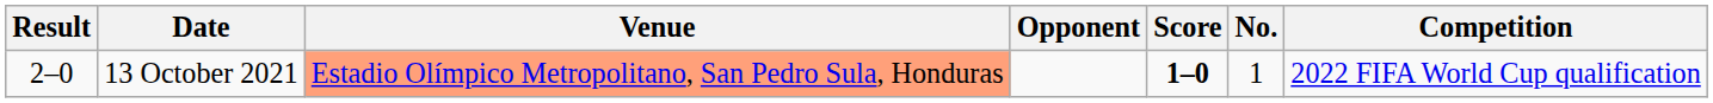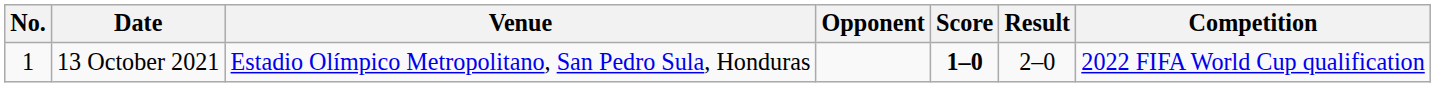columns swapped: No. <-> Result
13 October 2021 | Venue: lightsalmon background -> no background
